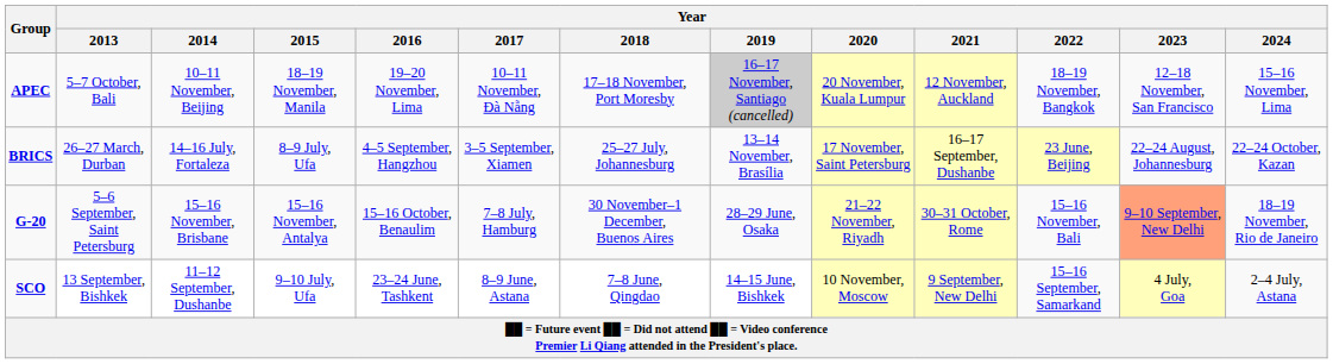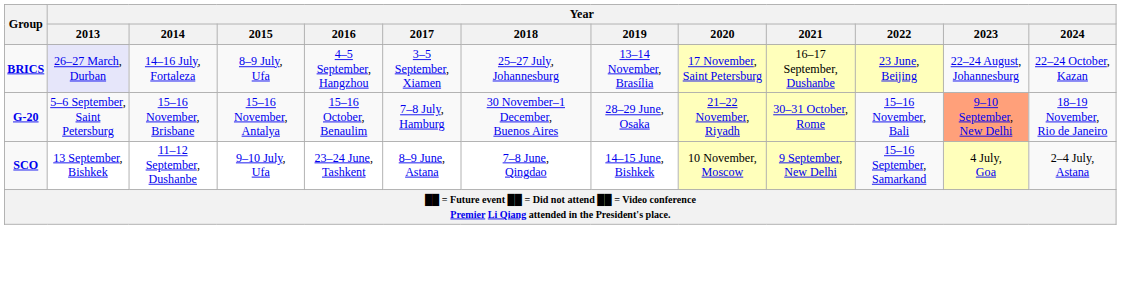- row: APEC | 5–7 October, Bali | 10–11 November, Beijing | 18–19 November, Manila | 19–20 November, Lima | 10–11 November, Đà Nẵng | 17–18 November, Port Moresby | 16–17 November, Santiago (cancelled) | 20 November, Kuala Lumpur | 12 November, Auckland | 18–19 November, Bangkok | 12–18 November, San Francisco | 15–16 November, Lima
BRICS | Year / 2013: no background -> lavender background
